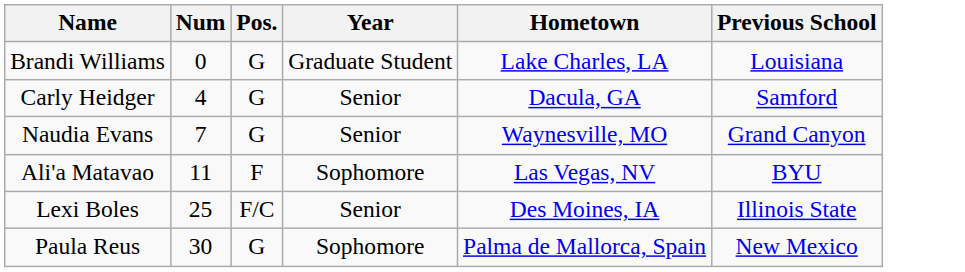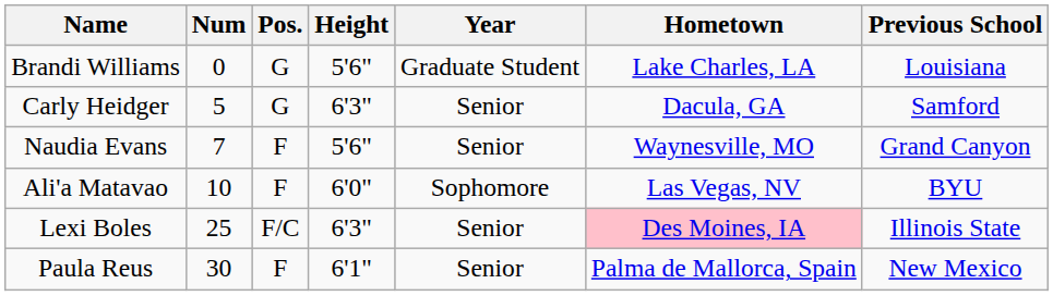+ column: Height | 5'6" | 6'3" | 5'6" | 6'0" | 6'3" | 6'1"
Carly Heidger | Num: 4 -> 5
Naudia Evans | Pos.: G -> F
Ali'a Matavao | Num: 11 -> 10
Lexi Boles | Hometown: no background -> pink background
Paula Reus | Pos.: G -> F
Paula Reus | Year: Sophomore -> Senior
